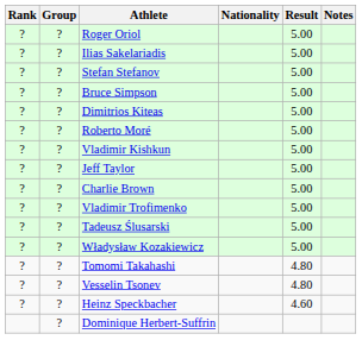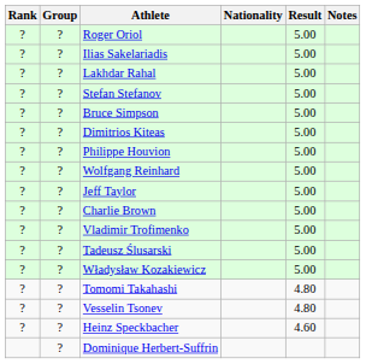+ row: ? | ? | Lakhdar Rahal | 5.00
+ row: ? | ? | Philippe Houvion | 5.00
- row: ? | ? | Roberto Moré | 5.00
+ row: ? | ? | Wolfgang Reinhard | 5.00
- row: ? | ? | Vladimir Kishkun | 5.00
